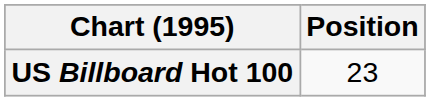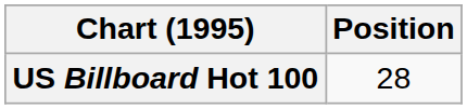US Billboard Hot 100 | Position: 23 -> 28
